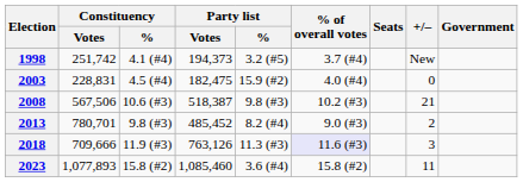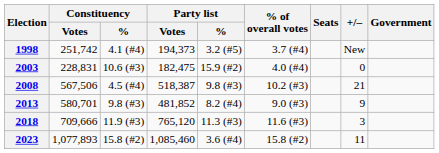2003 | Constituency / %: 4.5 (#4) -> 10.6 (#3)
2008 | Constituency / %: 10.6 (#3) -> 4.5 (#4)
2013 | Constituency / Votes: 780,701 -> 580,701
2013 | Party list / Votes: 485,452 -> 481,852
2013 | +/–: 2 -> 9
2018 | Party list / Votes: 763,126 -> 765,120
2018 | % of overall votes: lavender background -> no background
